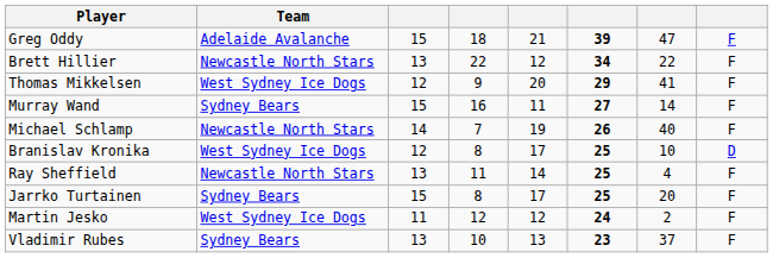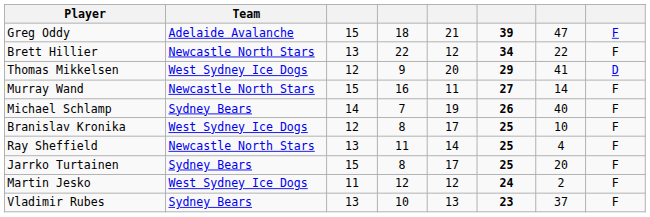Thomas Mikkelsen | column 8: F -> D
Murray Wand | Team: Sydney Bears -> Newcastle North Stars
Michael Schlamp | Team: Newcastle North Stars -> Sydney Bears
Branislav Kronika | column 8: D -> F
